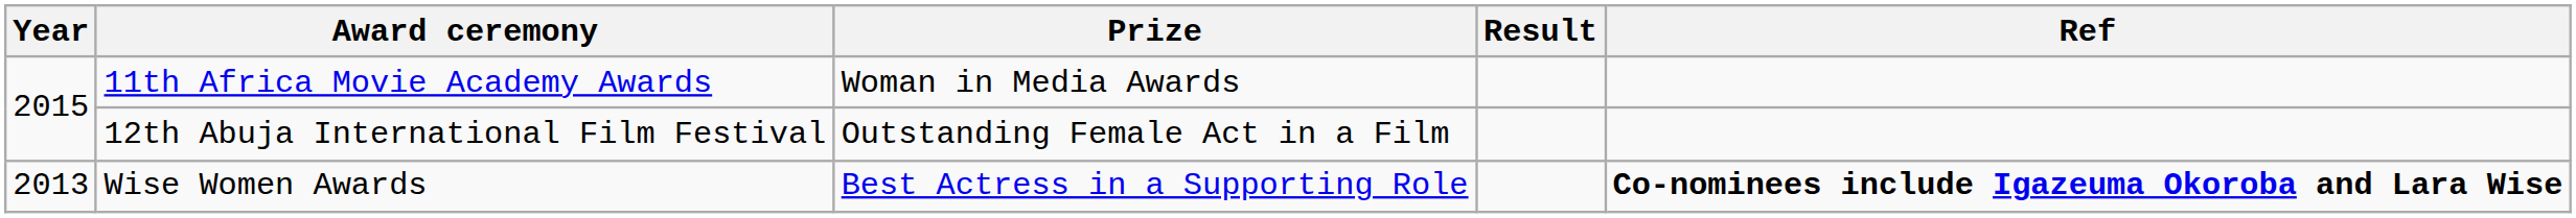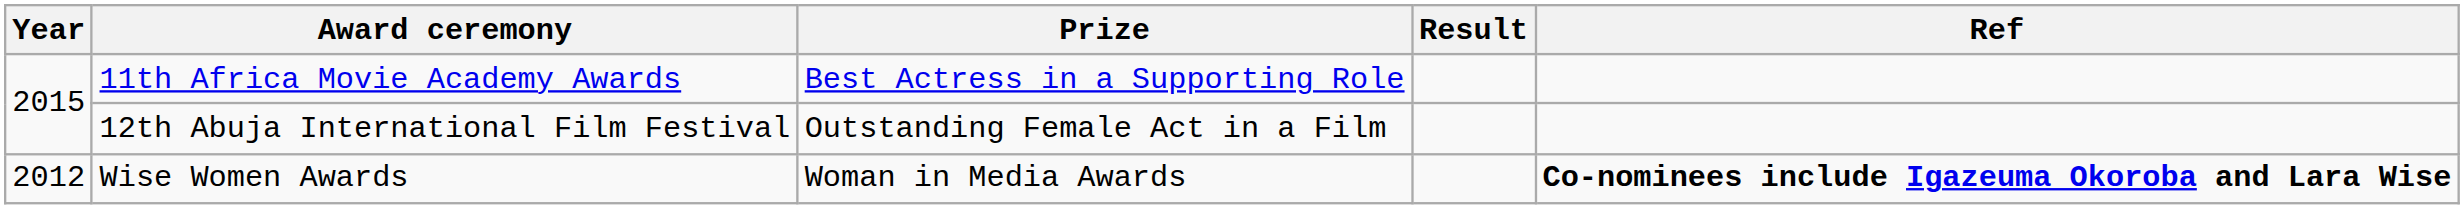11th Africa Movie Academy Awards | Prize: Woman in Media Awards -> Best Actress in a Supporting Role
Wise Women Awards | Year: 2013 -> 2012
Wise Women Awards | Prize: Best Actress in a Supporting Role -> Woman in Media Awards
